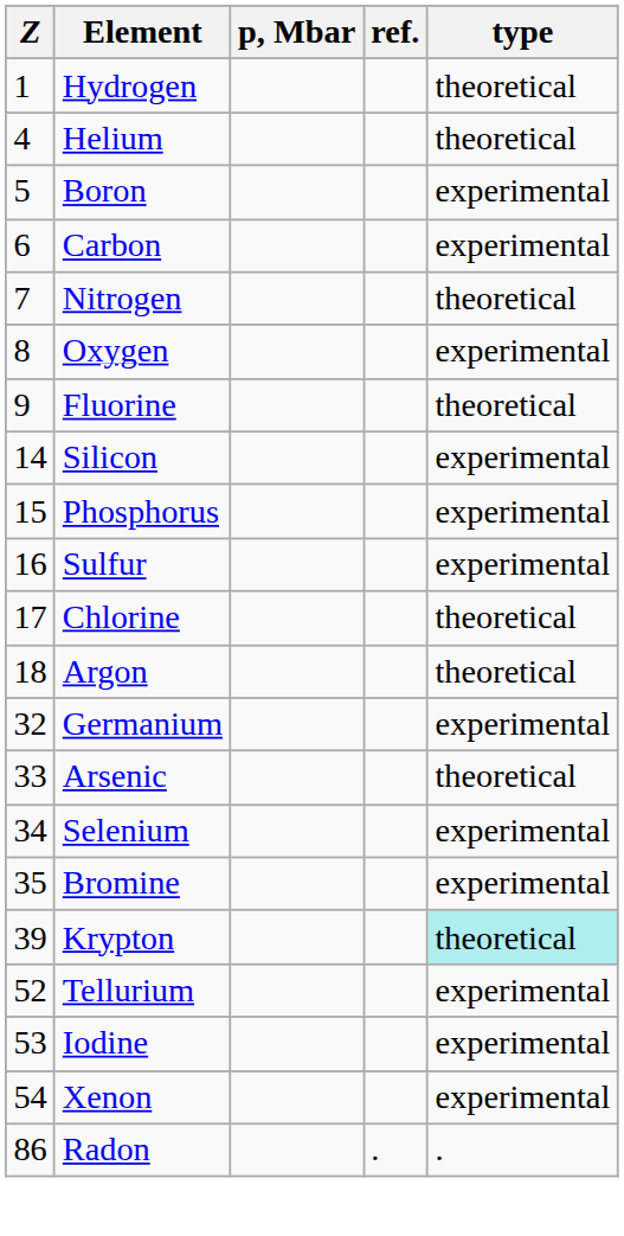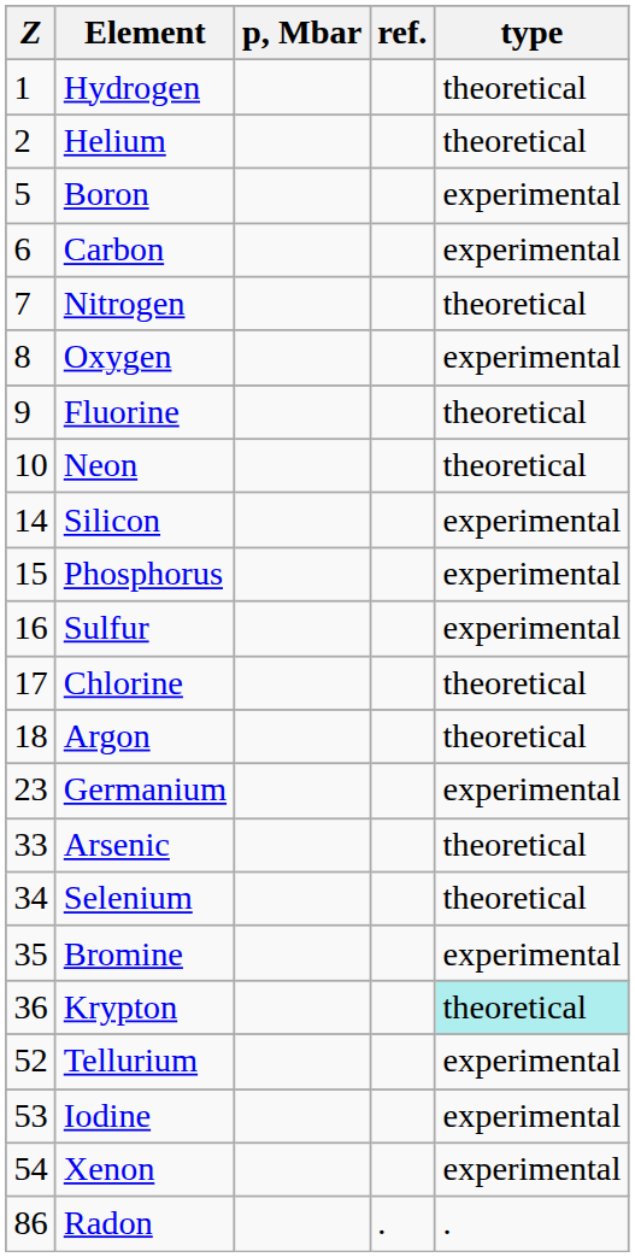Helium | Z: 4 -> 2
+ row: 10 | Neon | theoretical
Germanium | Z: 32 -> 23
Selenium | type: experimental -> theoretical
Krypton | Z: 39 -> 36
